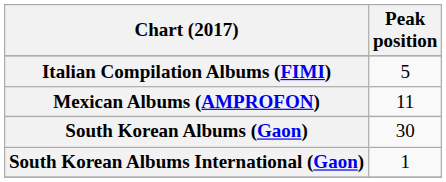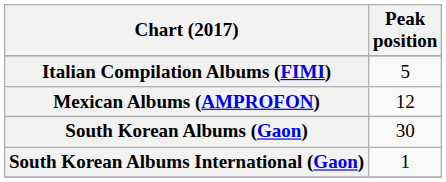Mexican Albums (AMPROFON) | Peak position: 11 -> 12
